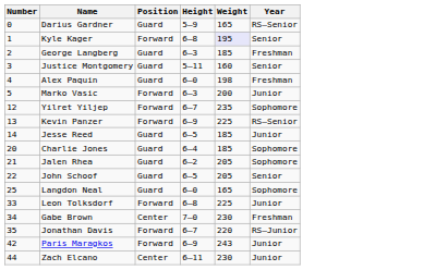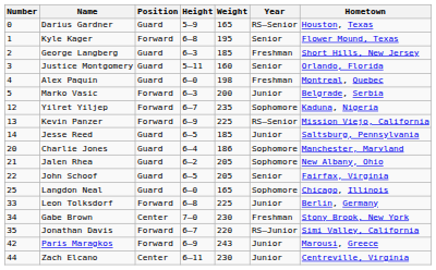+ column: Hometown | Houston, Texas | Flower Mound, Texas | Short Hills, New Jersey | Orlando, Florida | Montreal, Quebec | Belgrade, Serbia | Kaduna, Nigeria | Mission Viejo, California | Saltsburg, Pennsylvania | Manchester, Maryland | New Albany, Ohio | Fairfax, Virginia | Chicago, Illinois | Berlin, Germany | Stony Brook, New York | Simi Valley, California | Marousi, Greece | Centreville, Virginia
Kyle Kager | Weight: lavender background -> no background
Charlie Jones | Weight: 185 -> 186
